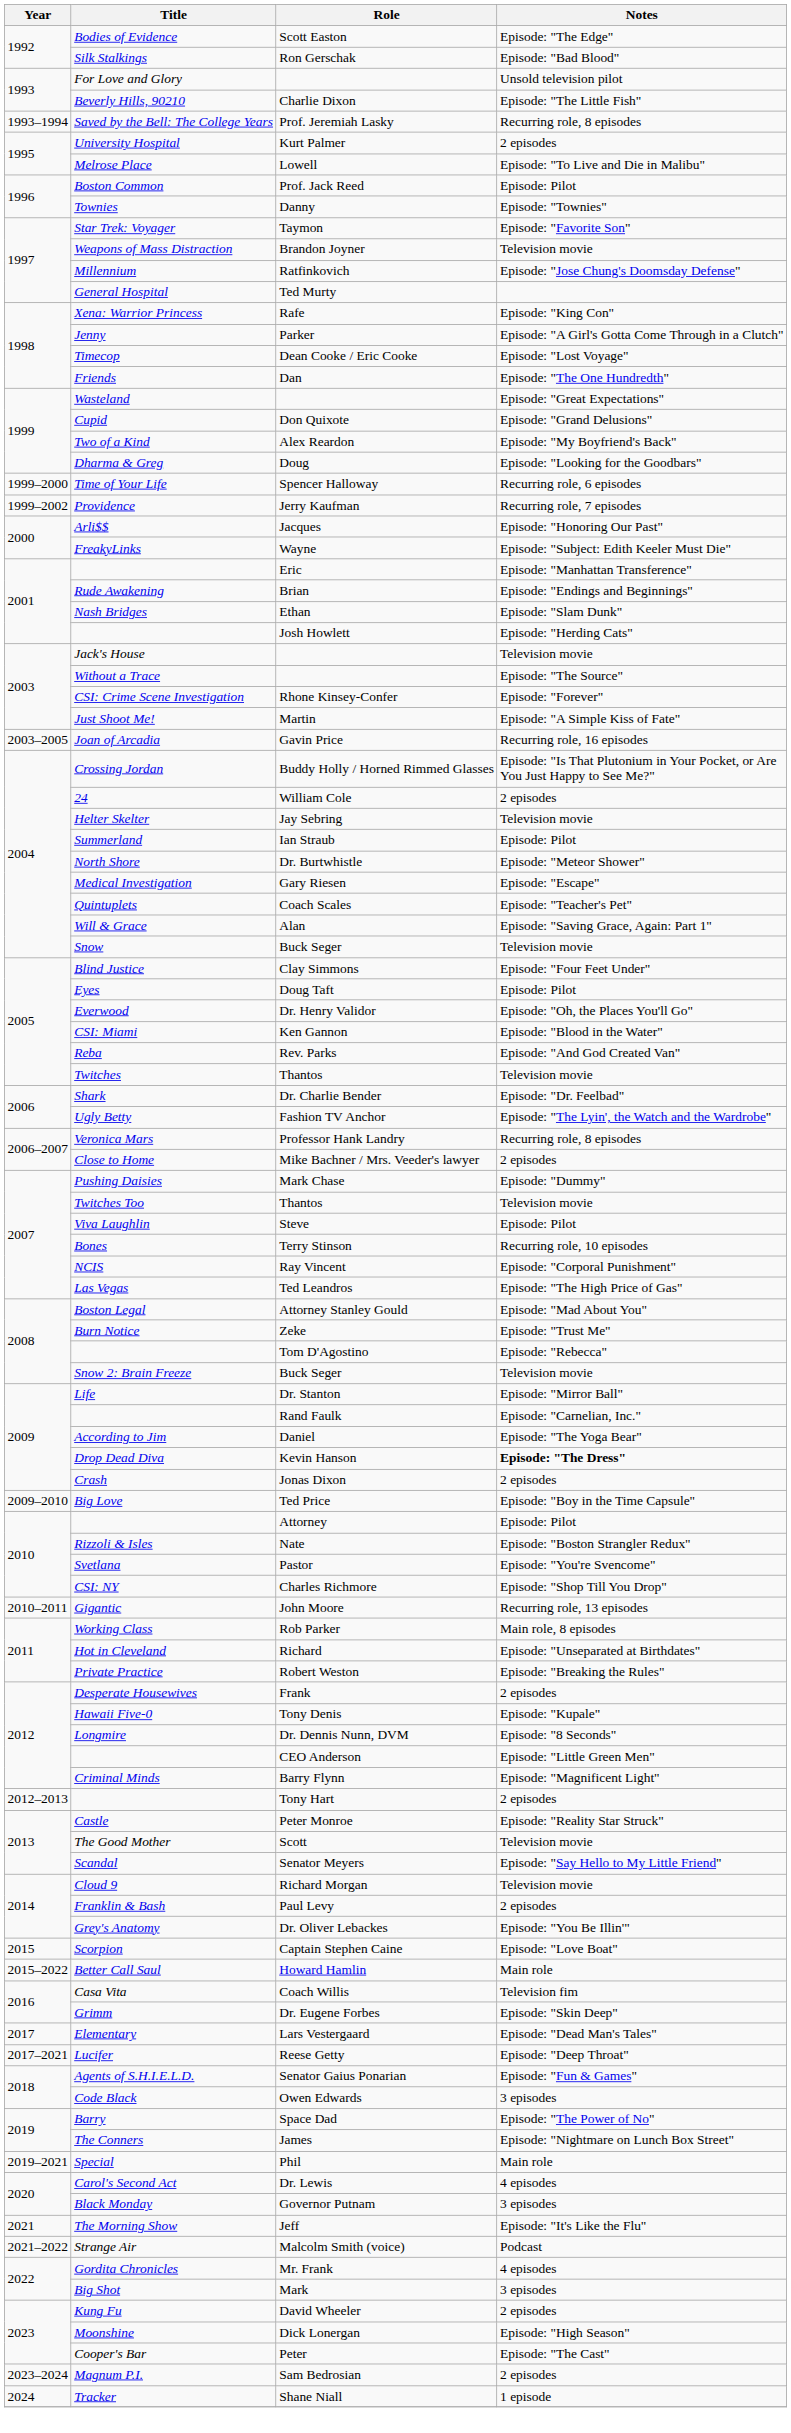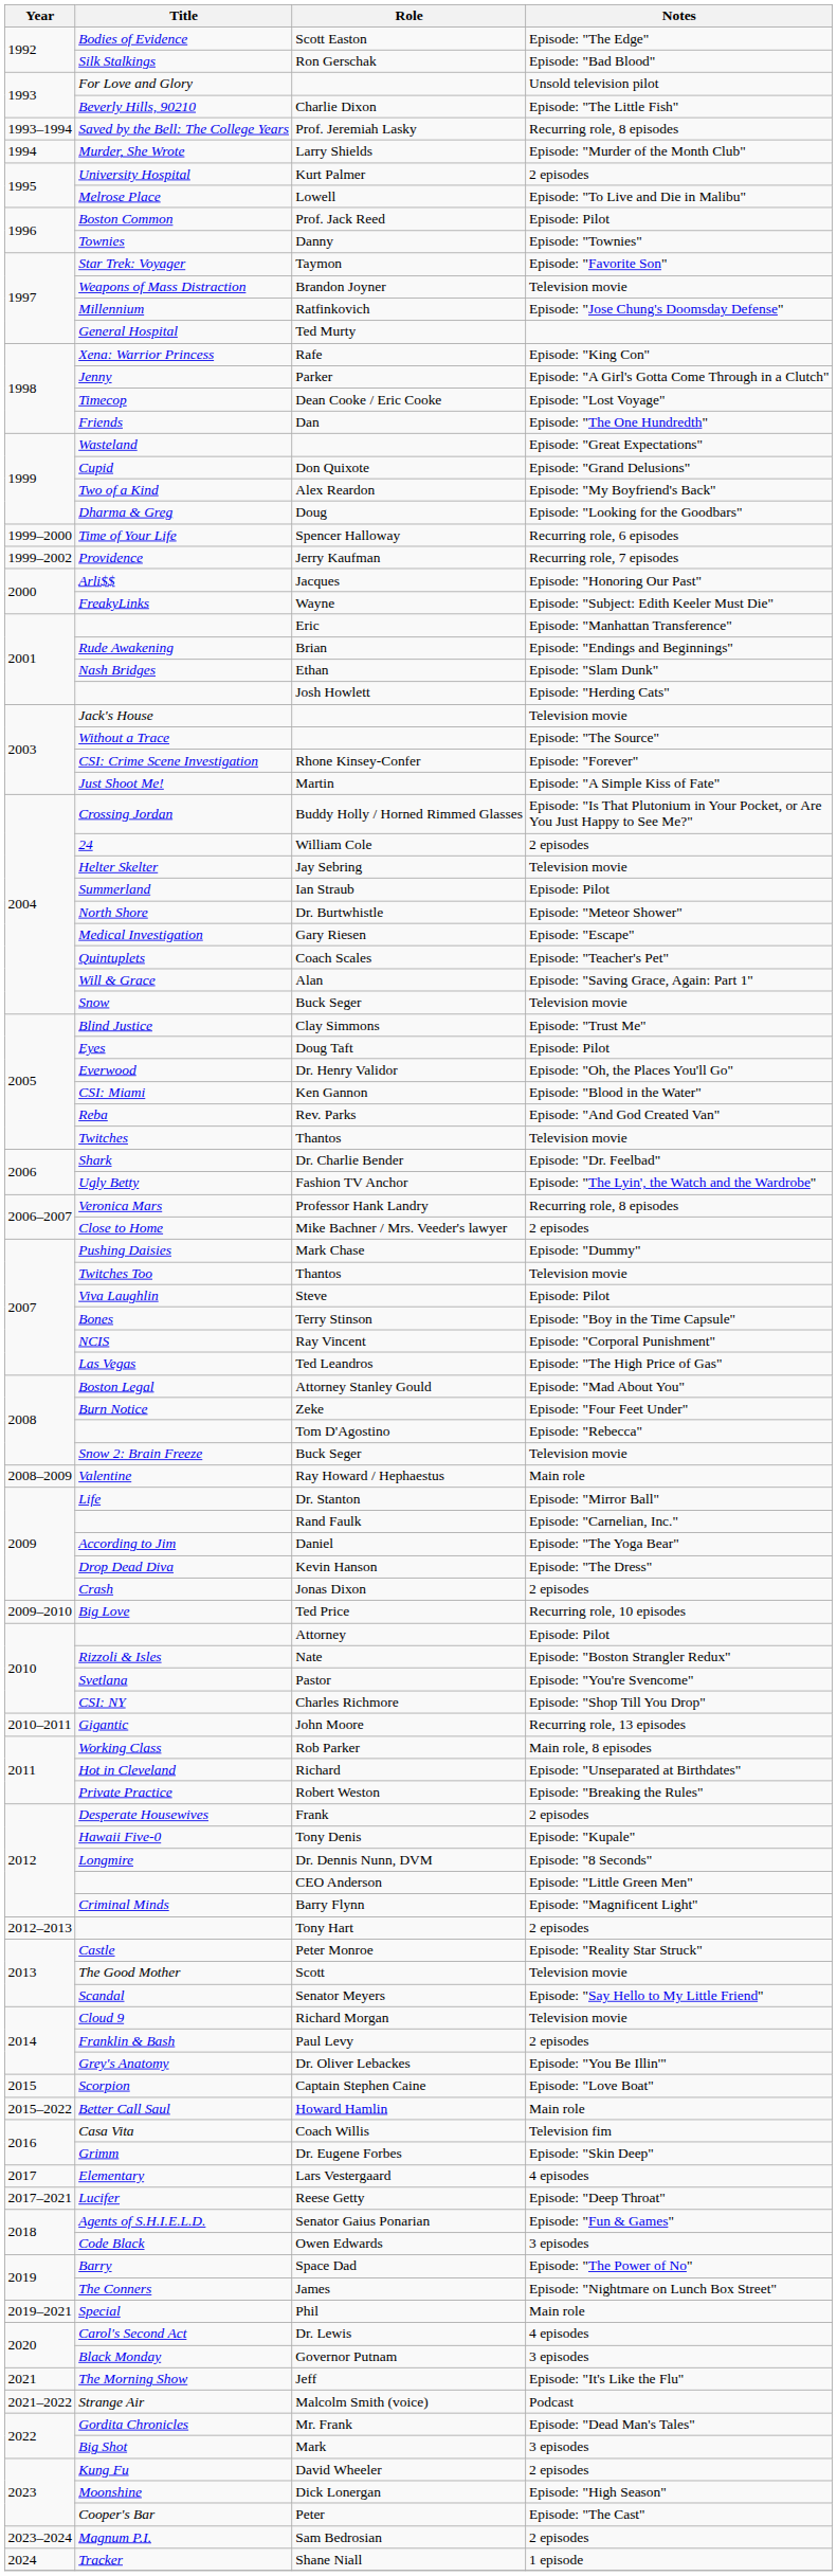+ row: 1994 | Murder, She Wrote | Larry Shields | Episode: "Murder of the Month Club"
- row: 2003–2005 | Joan of Arcadia | Gavin Price | Recurring role, 16 episodes
Clay Simmons | Notes: Episode: "Four Feet Under" -> Episode: "Trust Me"
Terry Stinson | Notes: Recurring role, 10 episodes -> Episode: "Boy in the Time Capsule"
Zeke | Notes: Episode: "Trust Me" -> Episode: "Four Feet Under"
+ row: 2008–2009 | Valentine | Ray Howard / Hephaestus | Main role
Kevin Hanson | Notes: bold -> normal
Ted Price | Notes: Episode: "Boy in the Time Capsule" -> Recurring role, 10 episodes
Lars Vestergaard | Notes: Episode: "Dead Man's Tales" -> 4 episodes
Mr. Frank | Notes: 4 episodes -> Episode: "Dead Man's Tales"
